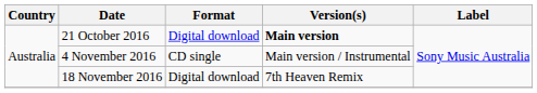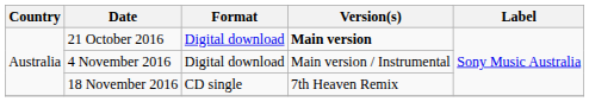4 November 2016 | Format: CD single -> Digital download
18 November 2016 | Format: Digital download -> CD single
